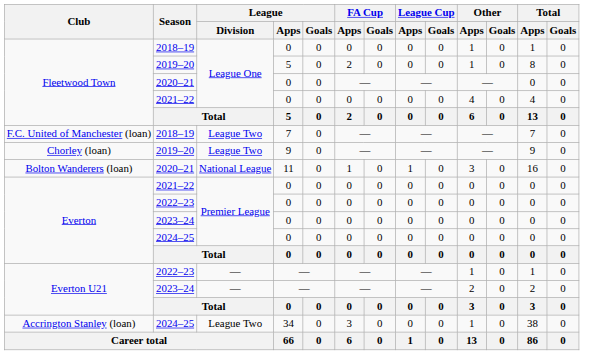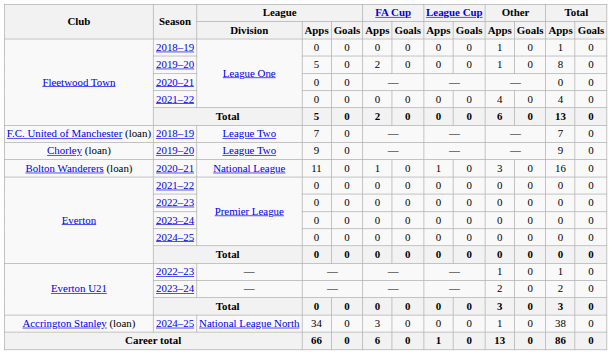Accrington Stanley (loan) | League / Division: League Two -> National League North
